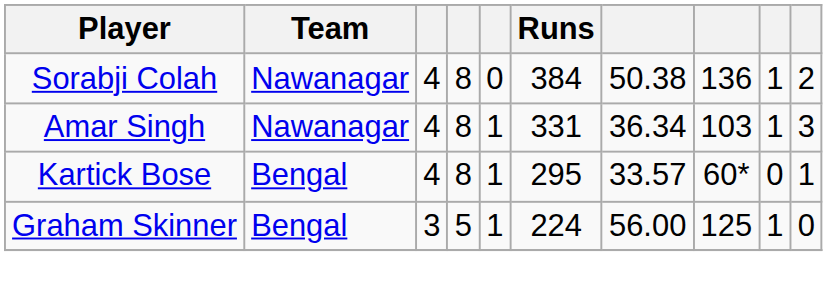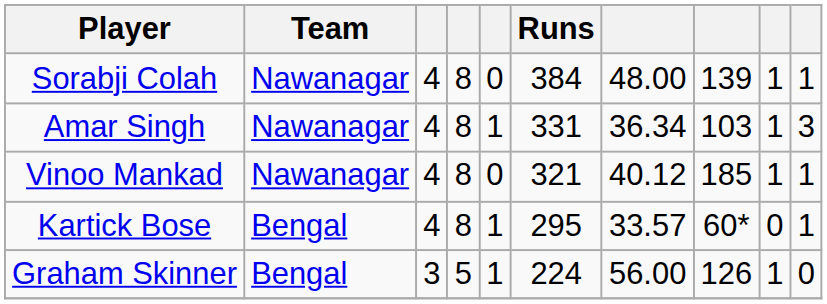Sorabji Colah | column 7: 50.38 -> 48.00
Sorabji Colah | column 8: 136 -> 139
Sorabji Colah | column 10: 2 -> 1
+ row: Vinoo Mankad | Nawanagar | 4 | 8 | 0 | 321 | 40.12 | 185 | 1 | 1
Graham Skinner | column 8: 125 -> 126
